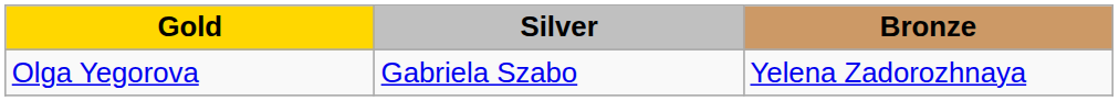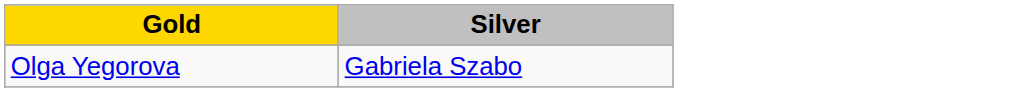- column: Bronze | Yelena Zadorozhnaya
